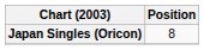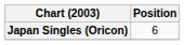Japan Singles (Oricon) | Position: 8 -> 6
